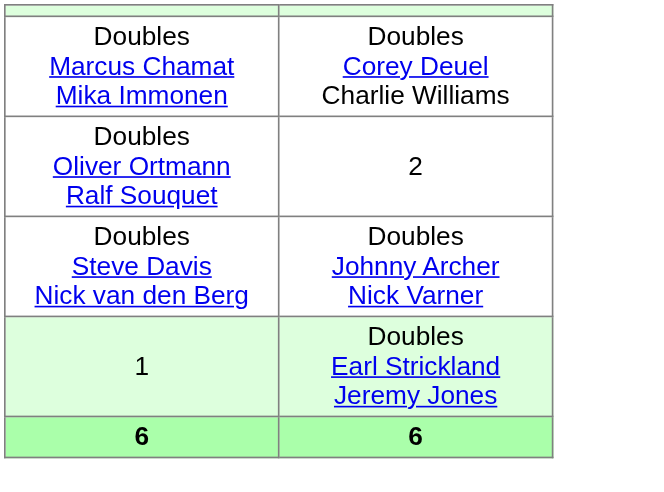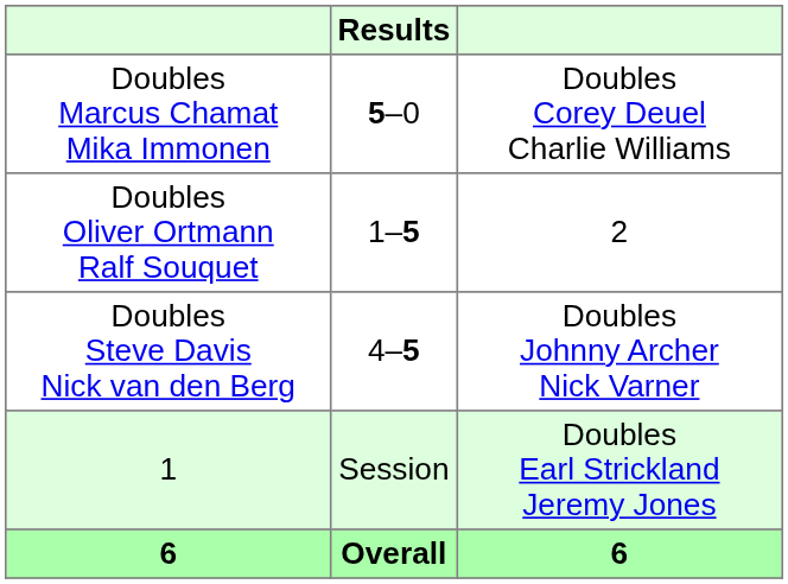+ column: Results | 5–0 | 1–5 | 4–5 | Session | Overall
